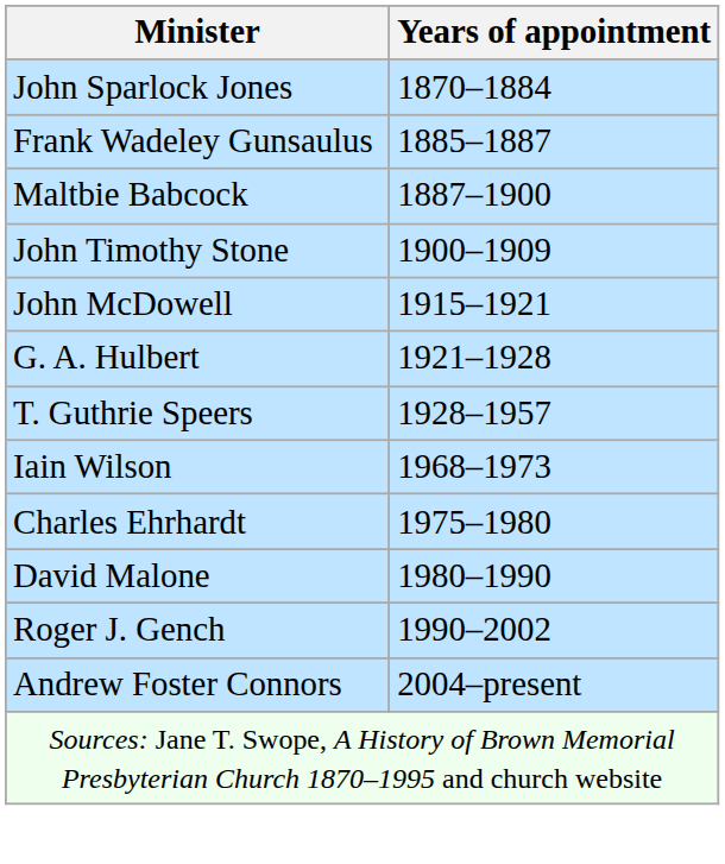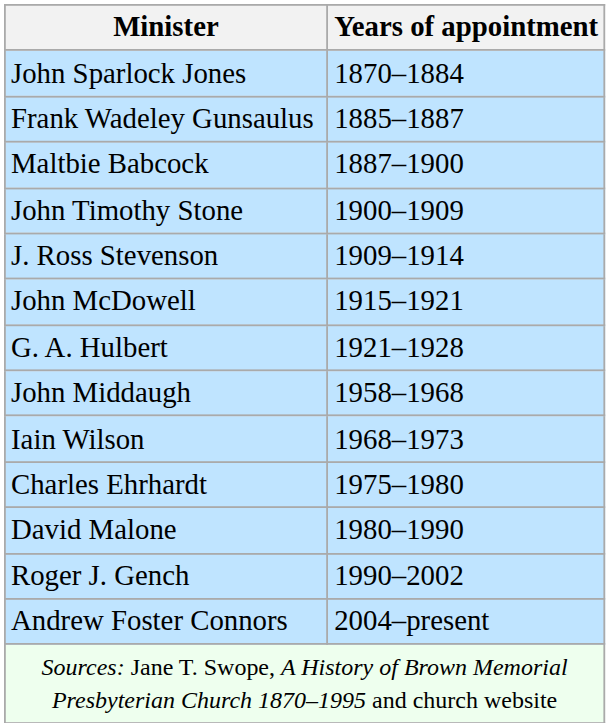+ row: J. Ross Stevenson | 1909–1914
- row: T. Guthrie Speers | 1928–1957
+ row: John Middaugh | 1958–1968
